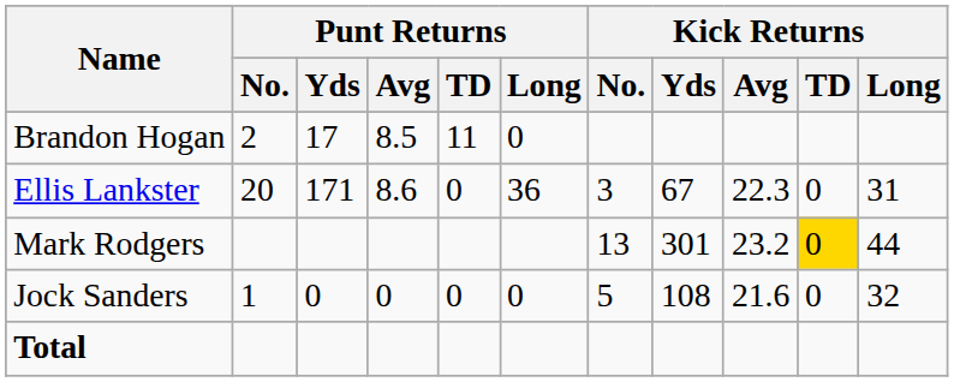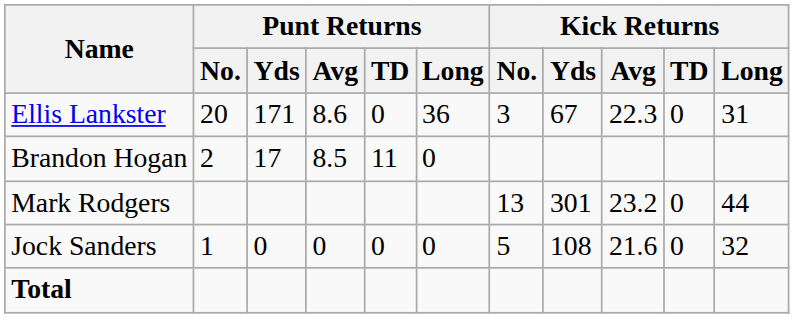rows swapped: Ellis Lankster <-> Brandon Hogan
Mark Rodgers | Kick Returns / TD: gold background -> no background
